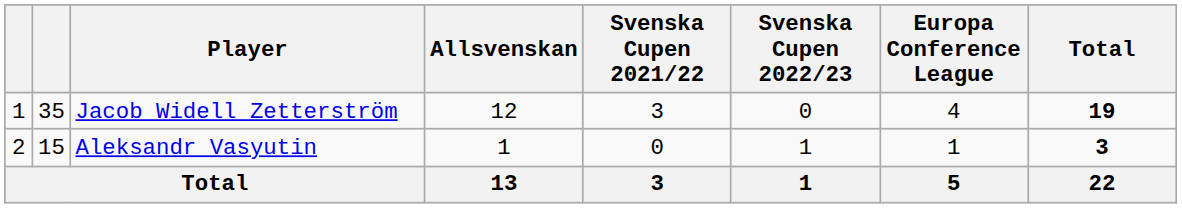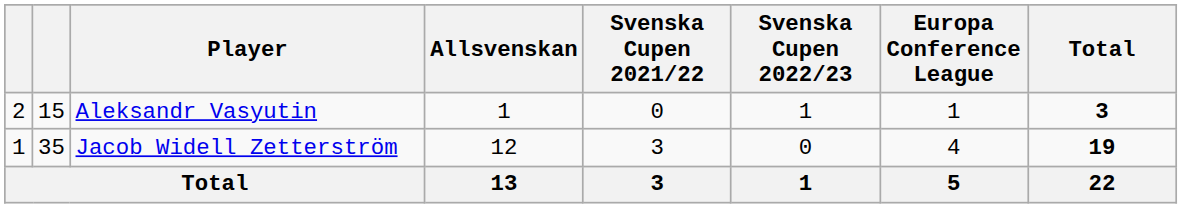rows swapped: Jacob Widell Zetterström <-> Aleksandr Vasyutin
